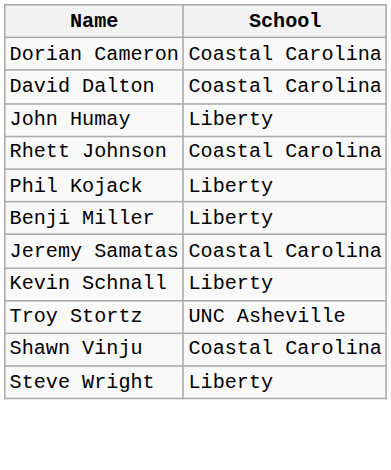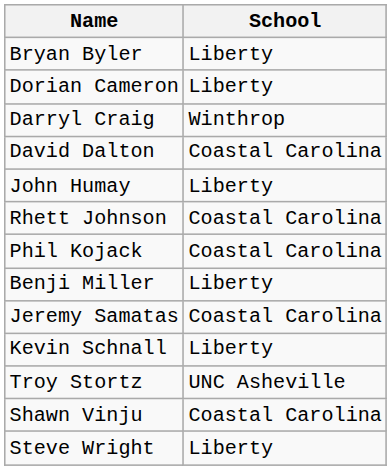+ row: Bryan Byler | Liberty
Dorian Cameron | School: Coastal Carolina -> Liberty
+ row: Darryl Craig | Winthrop
Phil Kojack | School: Liberty -> Coastal Carolina
